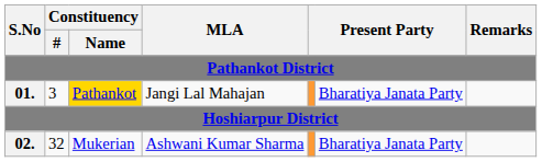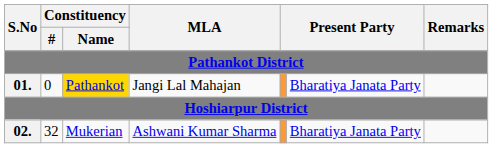01. | Constituency / #: 3 -> 0
